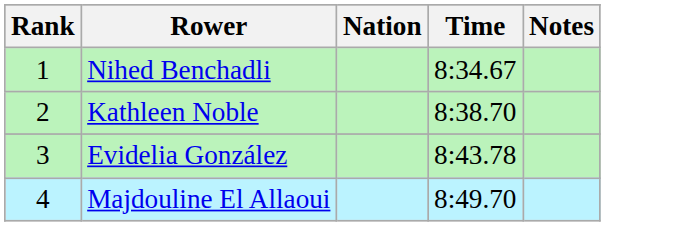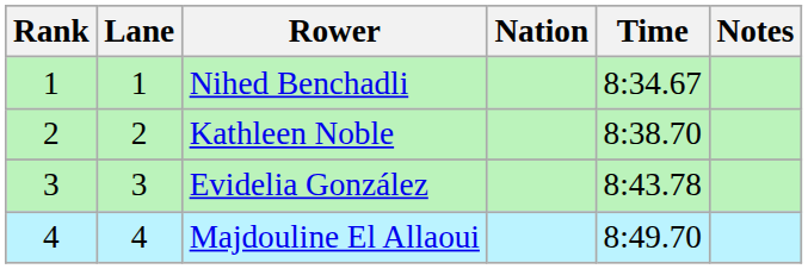+ column: Lane | 1 | 2 | 3 | 4
